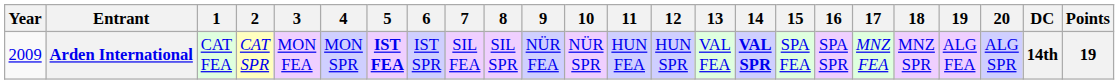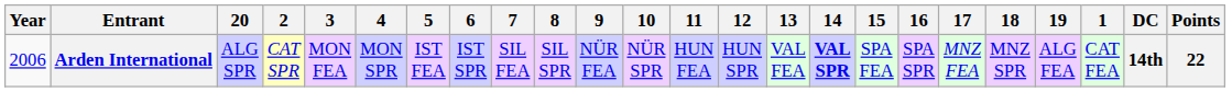columns swapped: 1 <-> 20
Arden International | Year: 2009 -> 2006
Arden International | 5: bold -> normal
Arden International | Points: 19 -> 22
